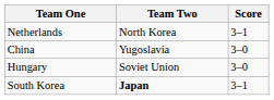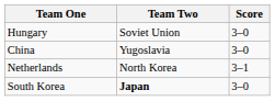rows swapped: Hungary <-> Netherlands
South Korea | Score: 3–1 -> 3–0
